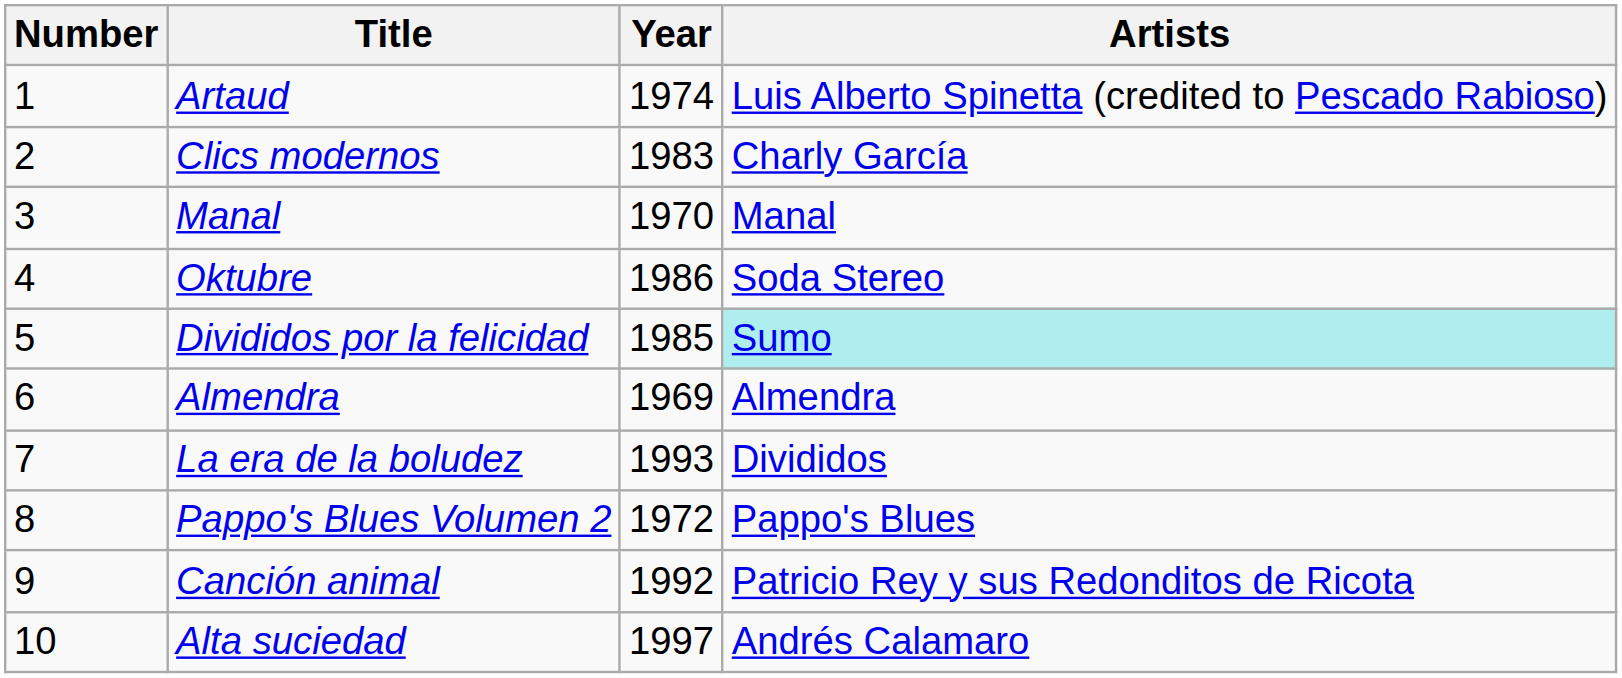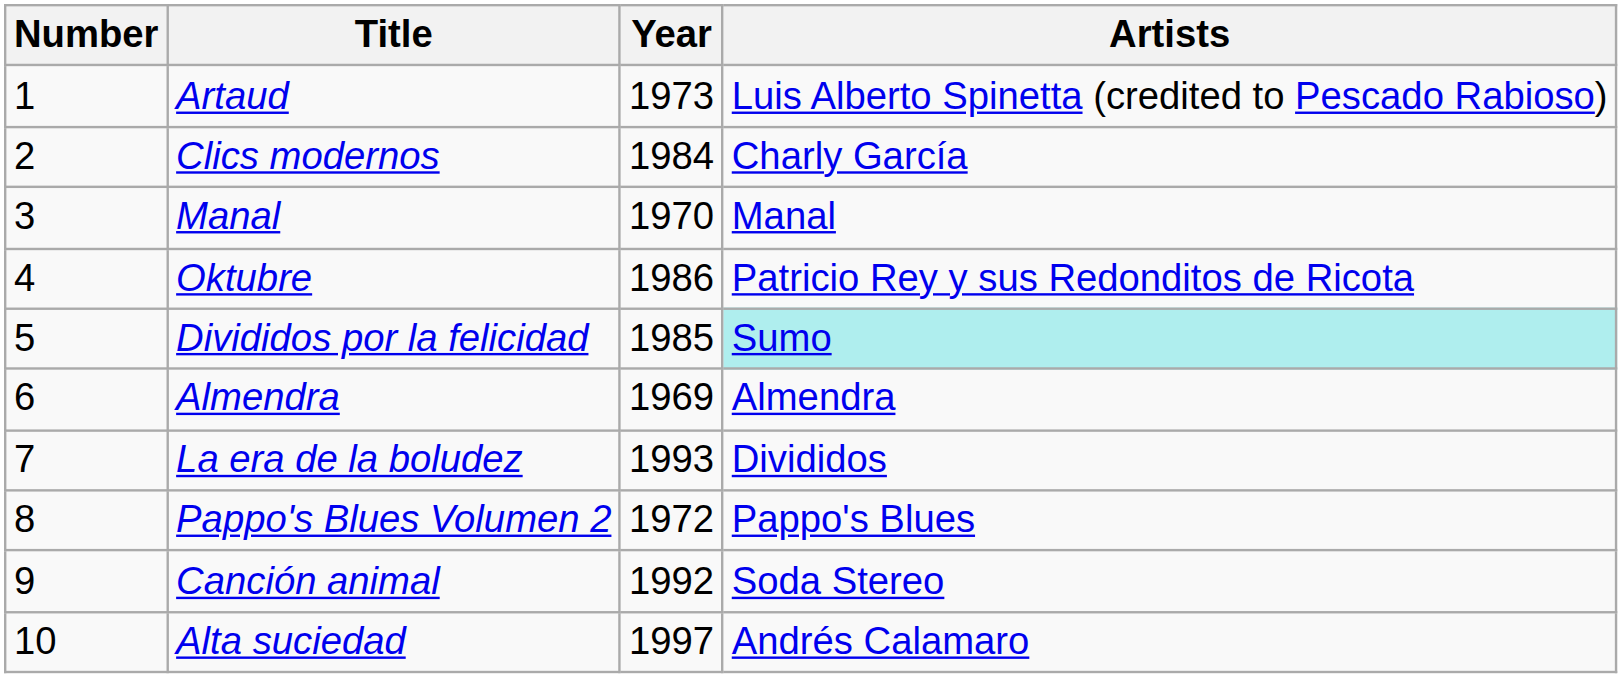Artaud | Year: 1974 -> 1973
Clics modernos | Year: 1983 -> 1984
Oktubre | Artists: Soda Stereo -> Patricio Rey y sus Redonditos de Ricota
Canción animal | Artists: Patricio Rey y sus Redonditos de Ricota -> Soda Stereo
